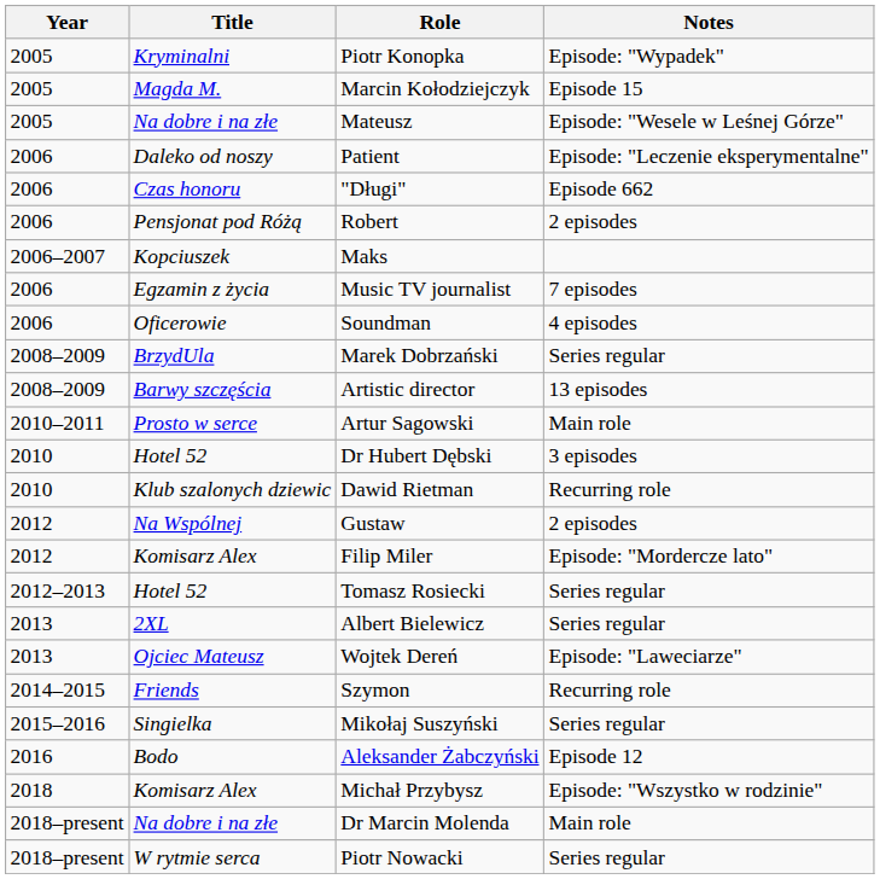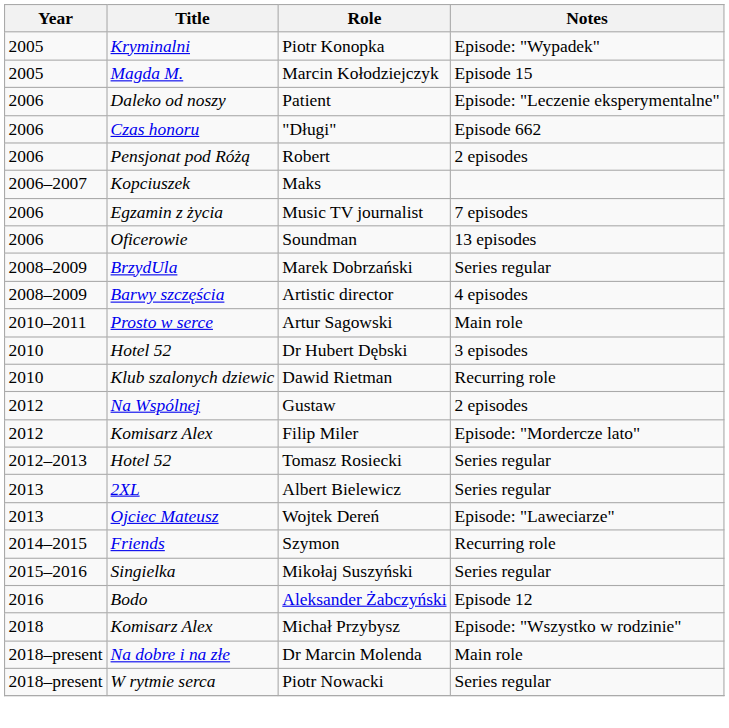- row: 2005 | Na dobre i na złe | Mateusz | Episode: "Wesele w Leśnej Górze"
Soundman | Notes: 4 episodes -> 13 episodes
Artistic director | Notes: 13 episodes -> 4 episodes
